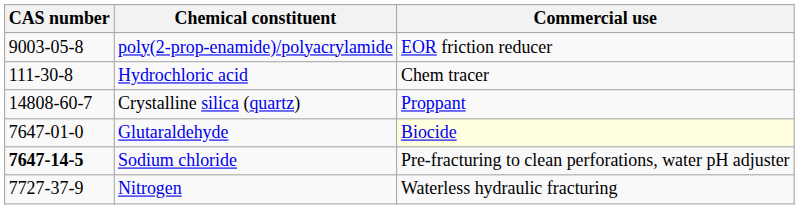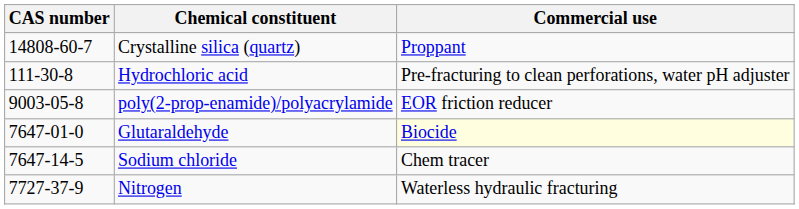rows swapped: poly(2-prop-enamide)/polyacrylamide <-> Crystalline silica (quartz)
Hydrochloric acid | Commercial use: Chem tracer -> Pre-fracturing to clean perforations, water pH adjuster
Sodium chloride | CAS number: bold -> normal
Sodium chloride | Commercial use: Pre-fracturing to clean perforations, water pH adjuster -> Chem tracer
